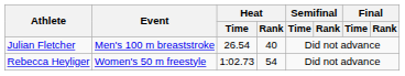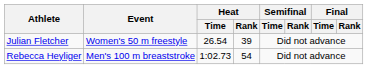Julian Fletcher | Event: Men's 100 m breaststroke -> Women's 50 m freestyle
Julian Fletcher | Heat / Rank: 40 -> 39
Rebecca Heyliger | Event: Women's 50 m freestyle -> Men's 100 m breaststroke
